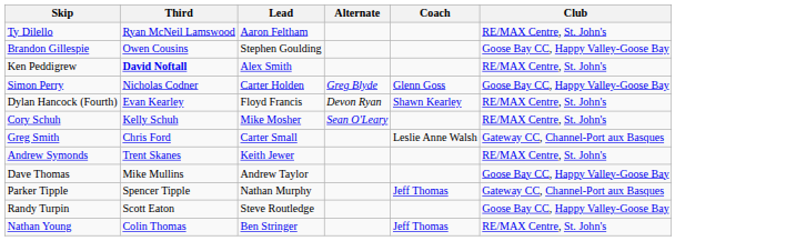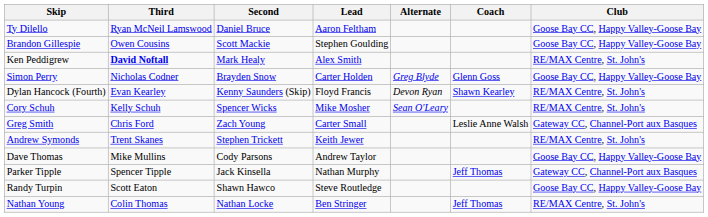+ column: Second | Daniel Bruce | Scott Mackie | Mark Healy | Brayden Snow | Kenny Saunders (Skip) | Spencer Wicks | Zach Young | Stephen Trickett | Cody Parsons | Jack Kinsella | Shawn Hawco | Nathan Locke
Ty Dilello | Club: RE/MAX Centre, St. John's -> Goose Bay CC, Happy Valley-Goose Bay
